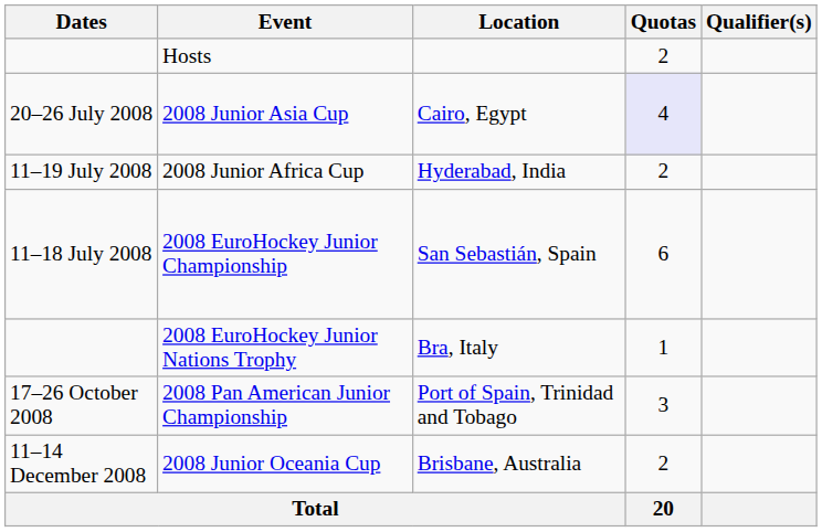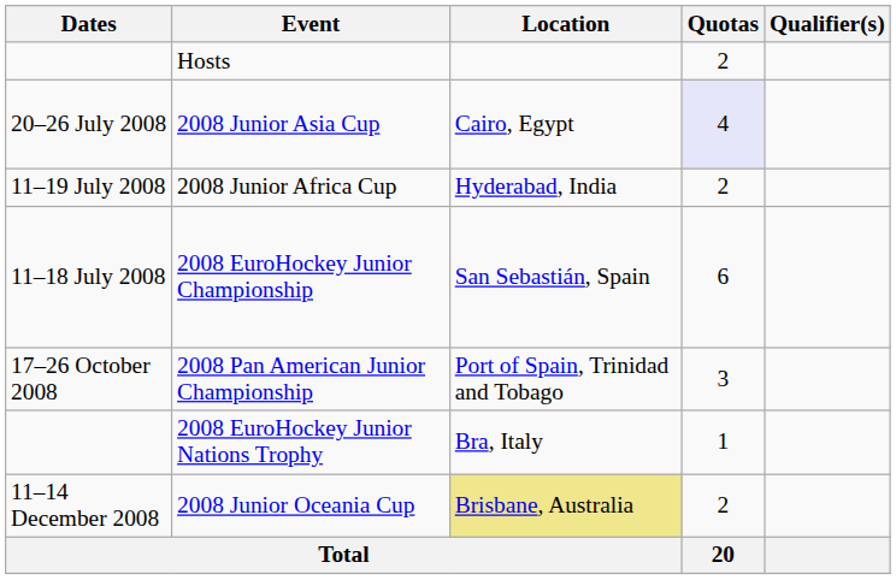rows swapped: 2008 EuroHockey Junior Nations Trophy <-> 2008 Pan American Junior Championship
2008 Junior Oceania Cup | Location: no background -> khaki background
